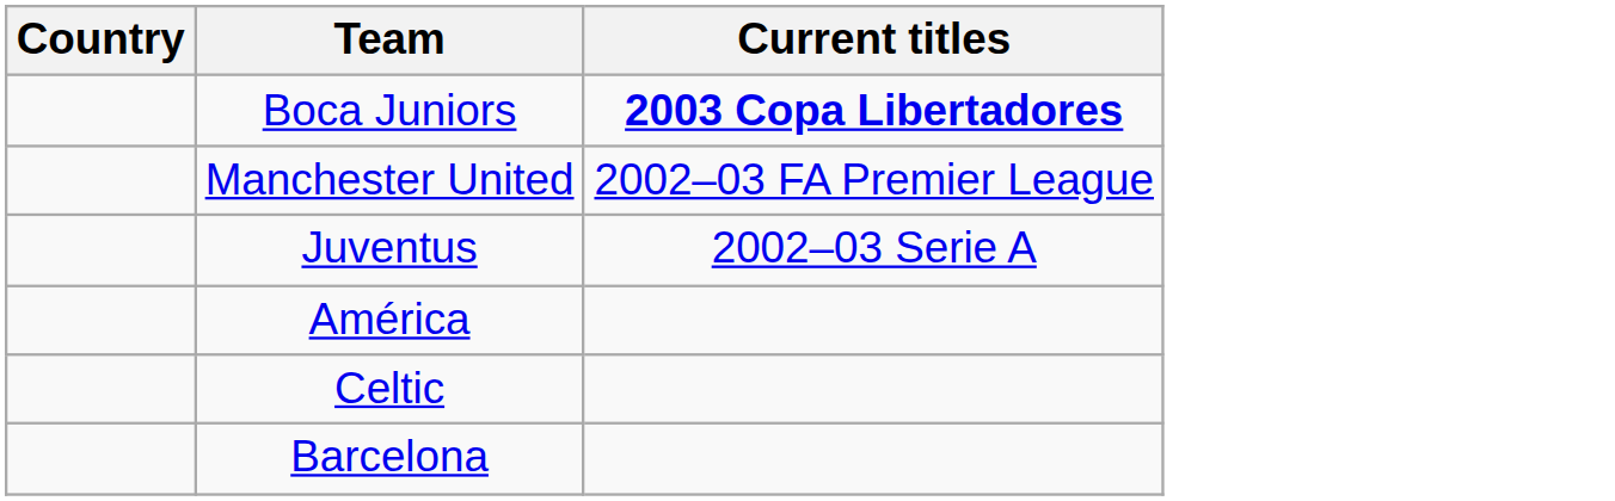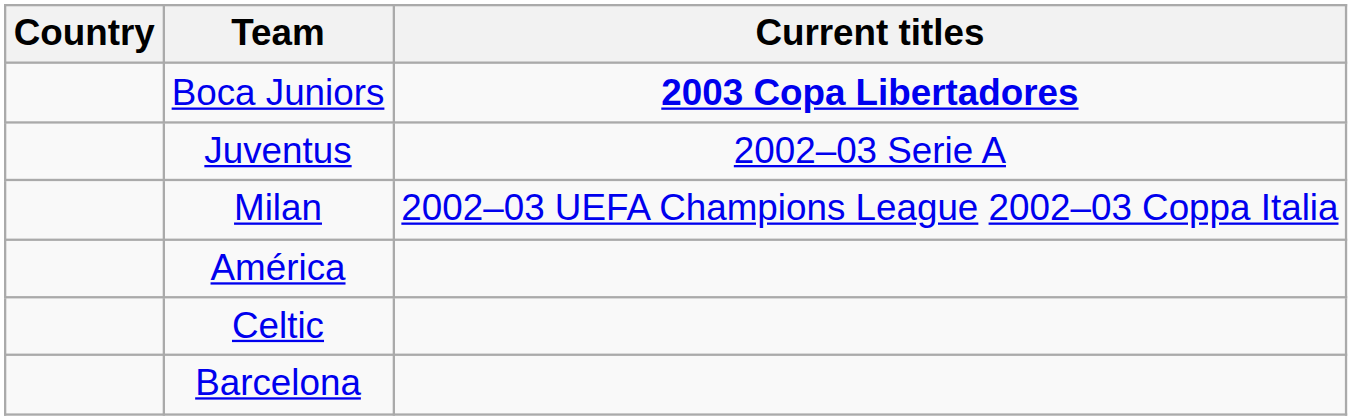- row: Manchester United | 2002–03 FA Premier League
+ row: Milan | 2002–03 UEFA Champions League 2002–03 Coppa Italia
